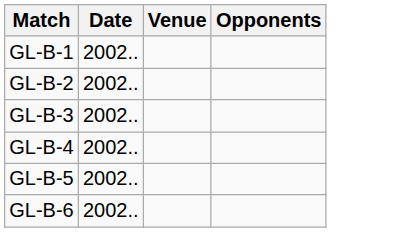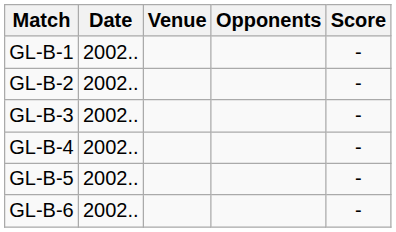+ column: Score | - | - | - | - | - | -
